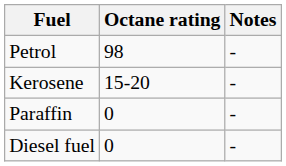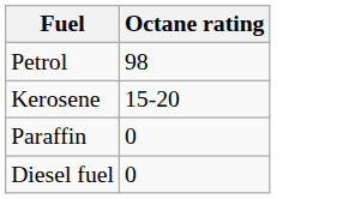- column: Notes | - | - | - | -
